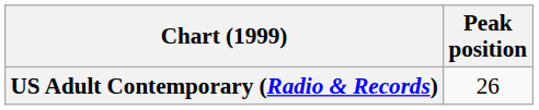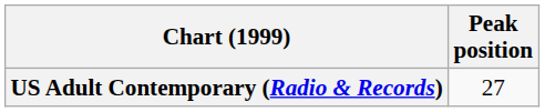US Adult Contemporary (Radio & Records) | Peak position: 26 -> 27
